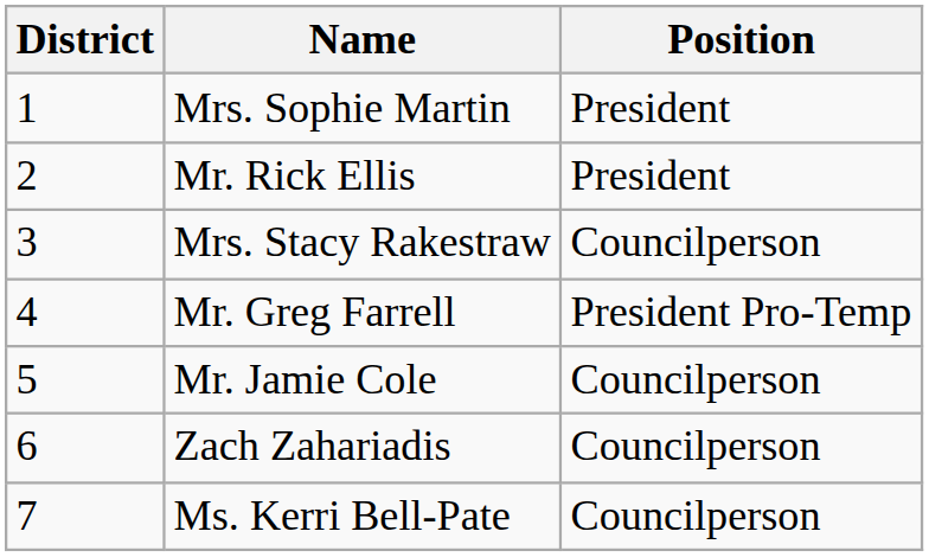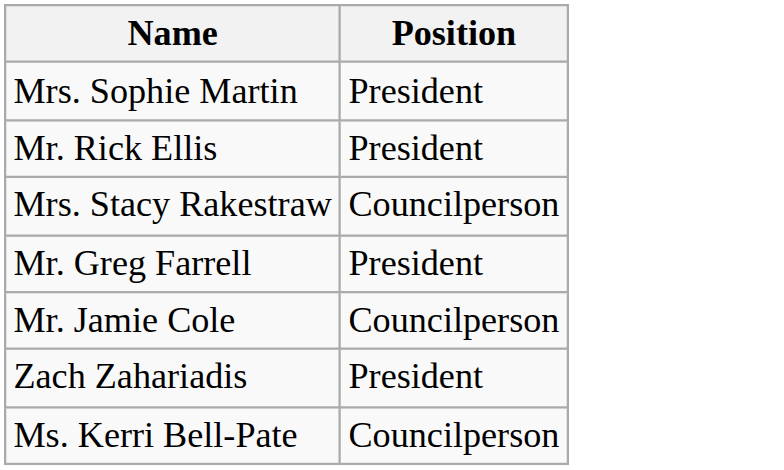- column: District | 1 | 2 | 3 | 4 | 5 | 6 | 7
Mr. Greg Farrell | Position: President Pro-Temp -> President
Zach Zahariadis | Position: Councilperson -> President
